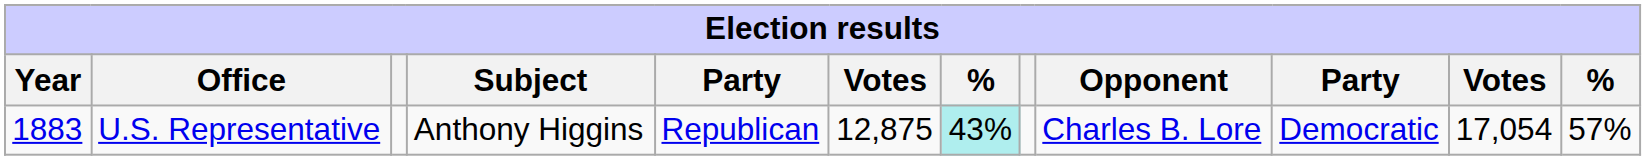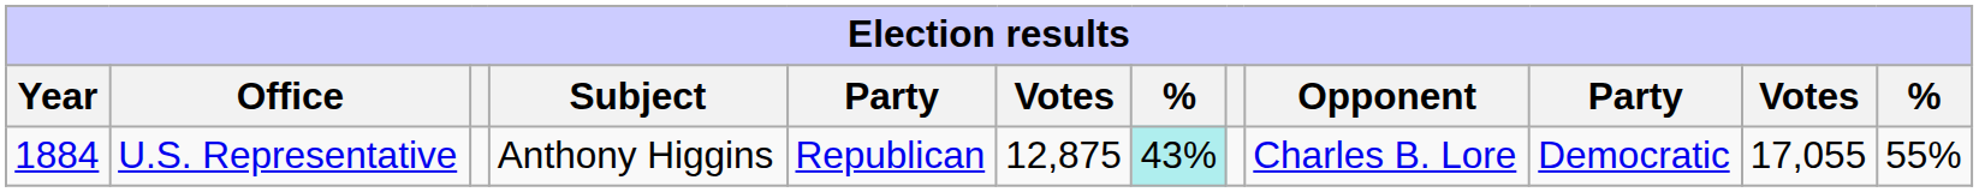U.S. Representative | Year: 1883 -> 1884
U.S. Representative | column 11: 17,054 -> 17,055
U.S. Representative | column 12: 57% -> 55%
